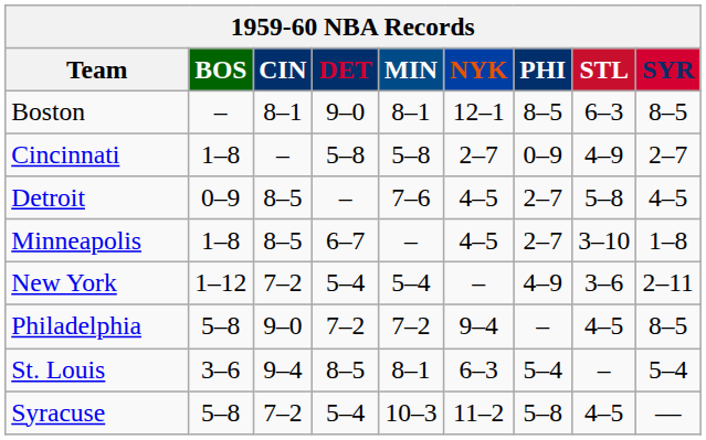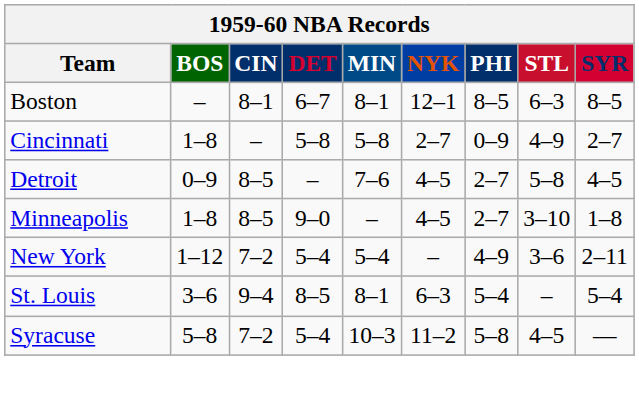Boston | DET: 9–0 -> 6–7
Minneapolis | DET: 6–7 -> 9–0
- row: Philadelphia | 5–8 | 9–0 | 7–2 | 7–2 | 9–4 | – | 4–5 | 8–5
